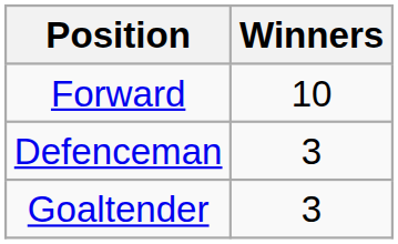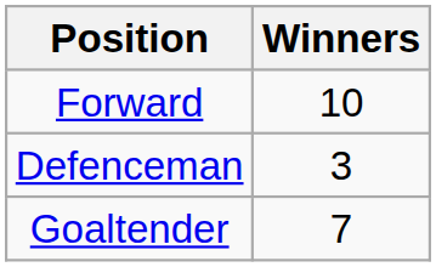Goaltender | Winners: 3 -> 7
